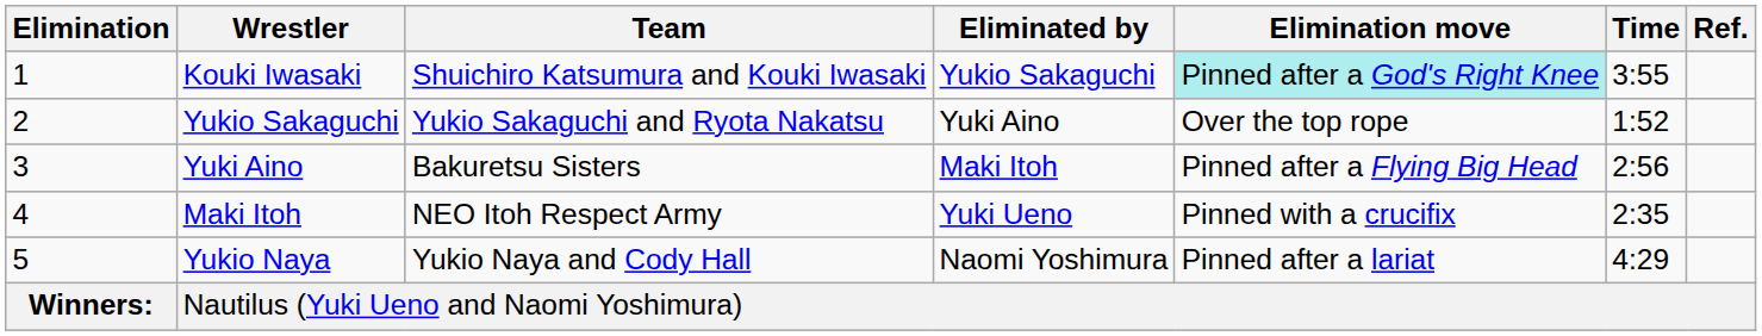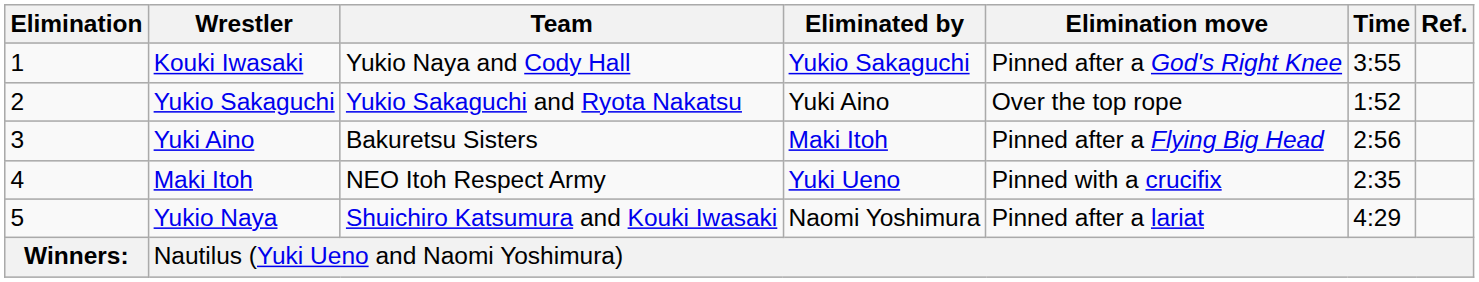Kouki Iwasaki | Team: Shuichiro Katsumura and Kouki Iwasaki -> Yukio Naya and Cody Hall
Kouki Iwasaki | Elimination move: paleturquoise background -> no background
Yukio Naya | Team: Yukio Naya and Cody Hall -> Shuichiro Katsumura and Kouki Iwasaki
